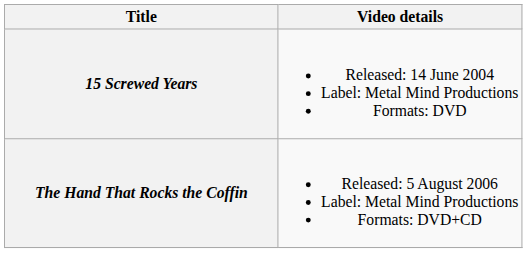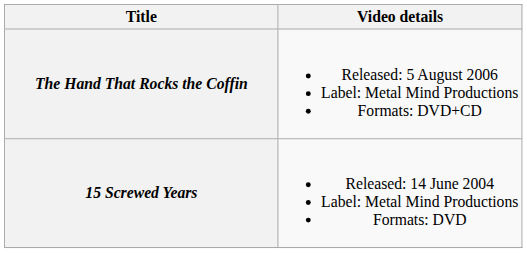rows swapped: 15 Screwed Years <-> The Hand That Rocks the Coffin
